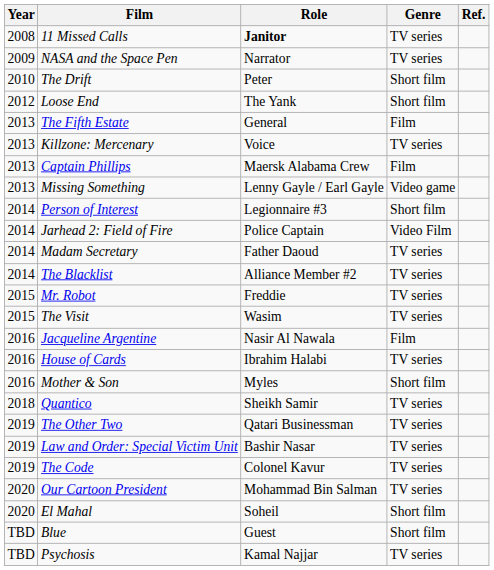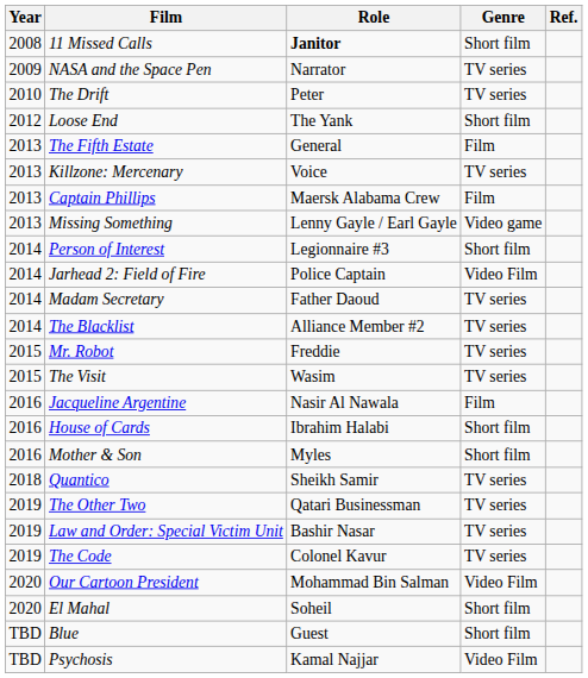11 Missed Calls | Genre: TV series -> Short film
The Drift | Genre: Short film -> TV series
House of Cards | Genre: TV series -> Short film
Our Cartoon President | Genre: TV series -> Video Film
Psychosis | Genre: TV series -> Video Film
